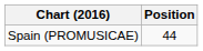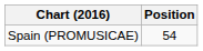Spain (PROMUSICAE) | Position: 44 -> 54
